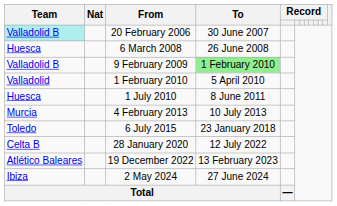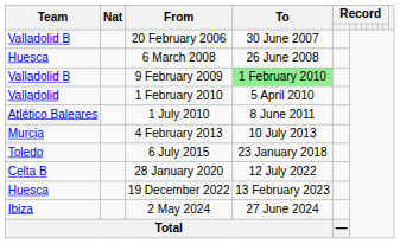20 February 2006 | Team: paleturquoise background -> no background
1 July 2010 | Team: Huesca -> Atlético Baleares
19 December 2022 | Team: Atlético Baleares -> Huesca
